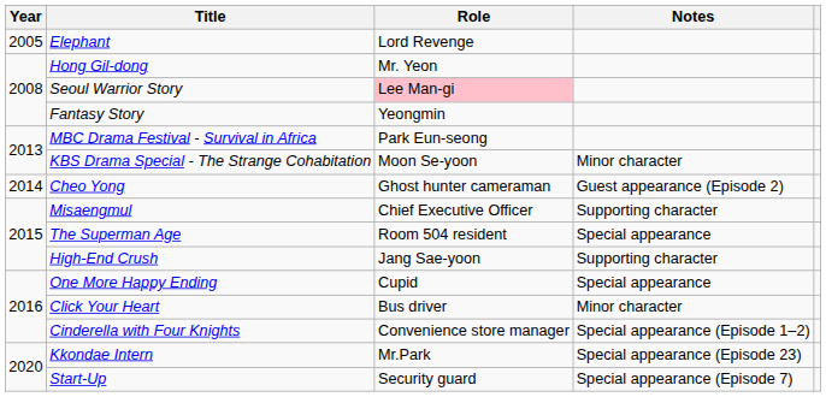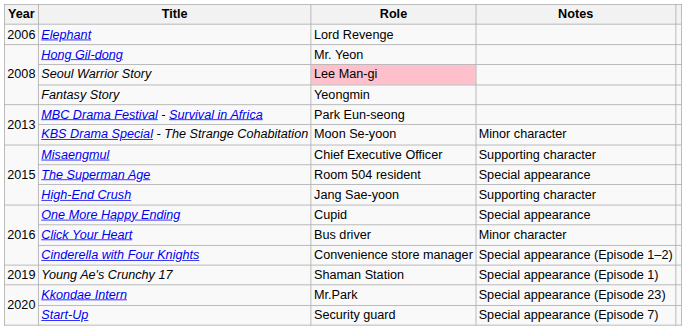Elephant | Year: 2005 -> 2006
- row: 2014 | Cheo Yong | Ghost hunter cameraman | Guest appearance (Episode 2)
+ row: 2019 | Young Ae's Crunchy 17 | Shaman Station | Special appearance (Episode 1)
